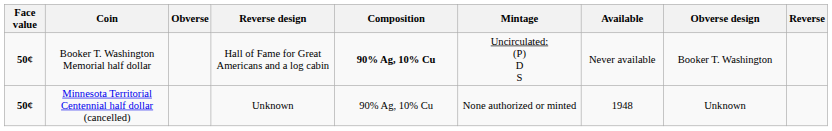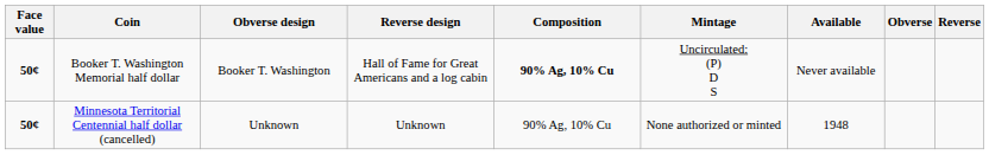columns swapped: Obverse design <-> Obverse
